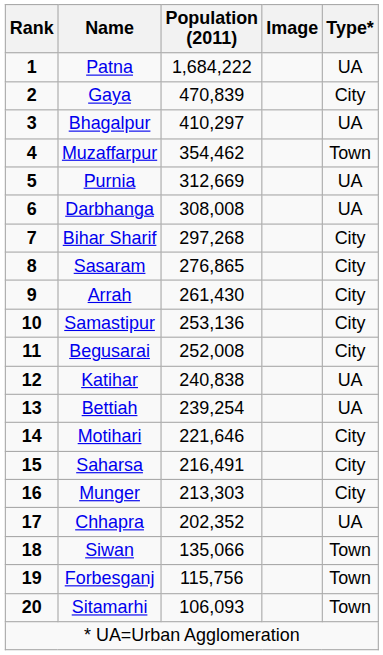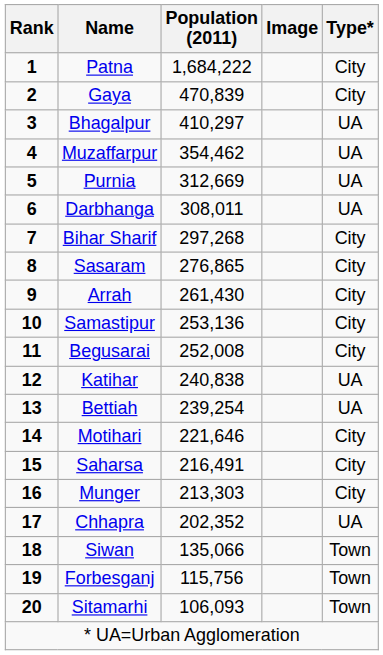Patna | Type*: UA -> City
Muzaffarpur | Type*: Town -> UA
Darbhanga | Population (2011): 308,008 -> 308,011
